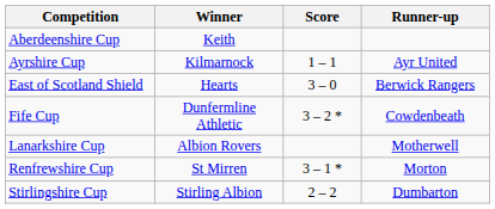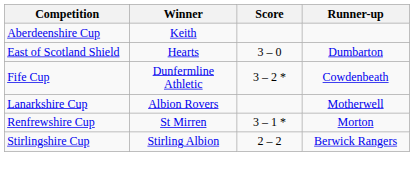- row: Ayrshire Cup | Kilmarnock | 1 – 1 | Ayr United
East of Scotland Shield | Runner-up: Berwick Rangers -> Dumbarton
Stirlingshire Cup | Runner-up: Dumbarton -> Berwick Rangers
